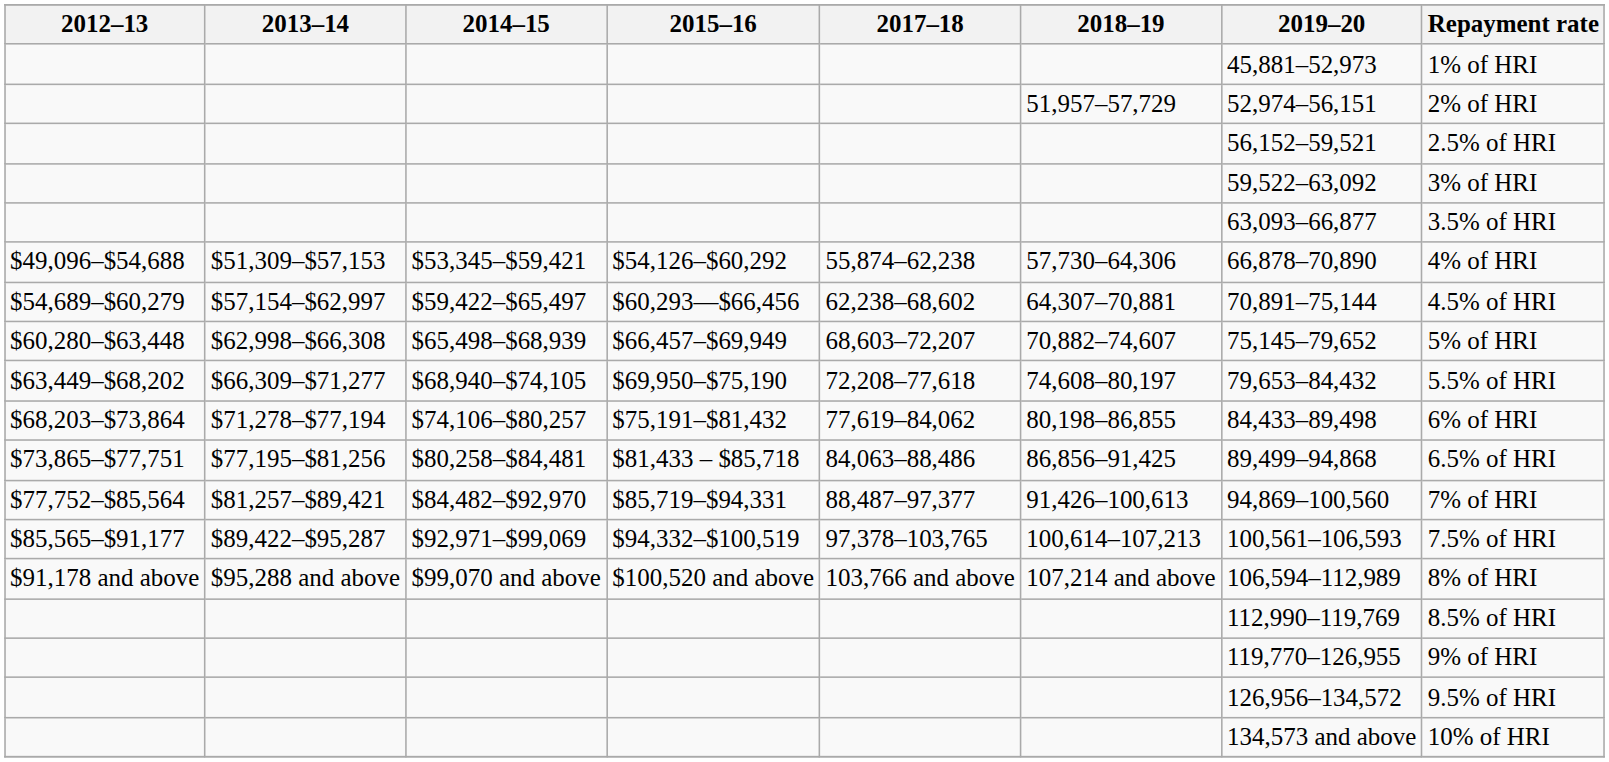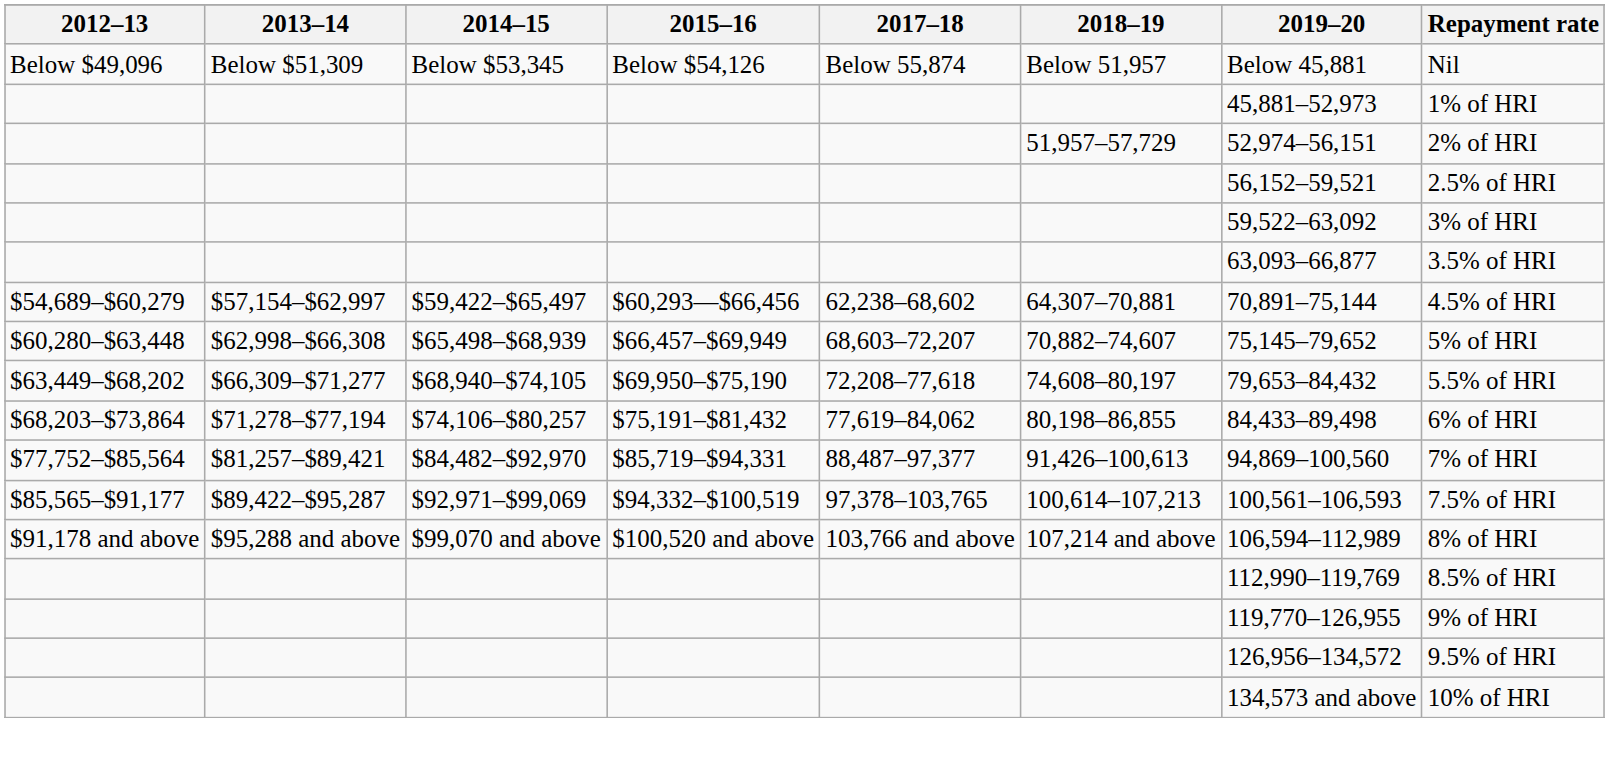+ row: Below $49,096 | Below $51,309 | Below $53,345 | Below $54,126 | Below 55,874 | Below 51,957 | Below 45,881 | Nil
- row: $49,096–$54,688 | $51,309–$57,153 | $53,345–$59,421 | $54,126–$60,292 | 55,874–62,238 | 57,730–64,306 | 66,878–70,890 | 4% of HRI
- row: $73,865–$77,751 | $77,195–$81,256 | $80,258–$84,481 | $81,433 – $85,718 | 84,063–88,486 | 86,856–91,425 | 89,499–94,868 | 6.5% of HRI
